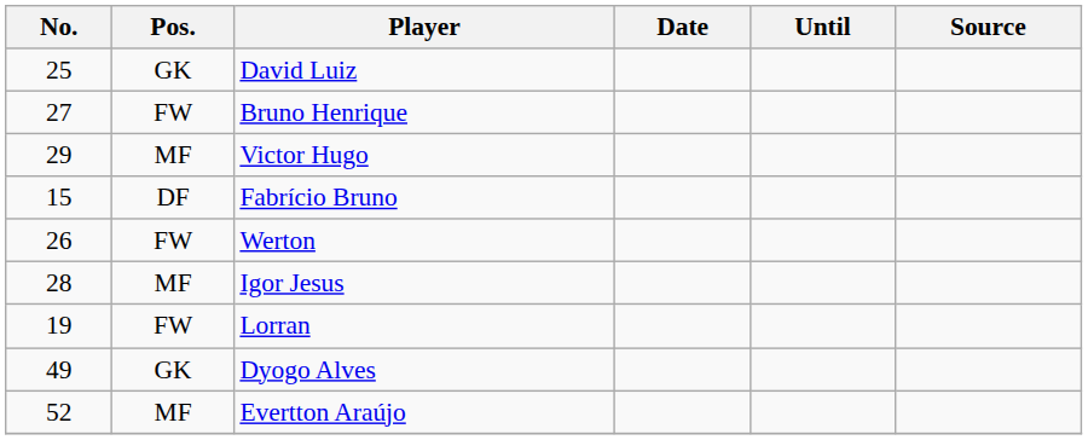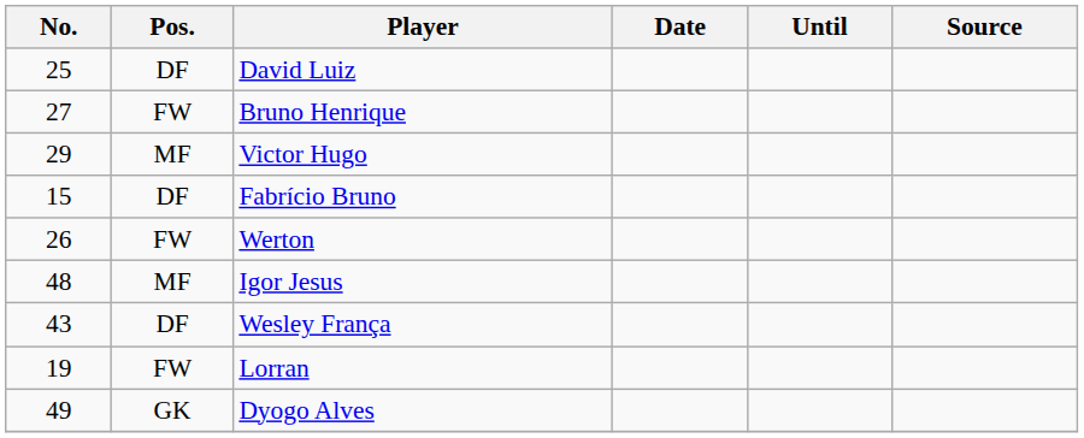David Luiz | Pos.: GK -> DF
Igor Jesus | No.: 28 -> 48
+ row: 43 | DF | Wesley França
- row: 52 | MF | Evertton Araújo
